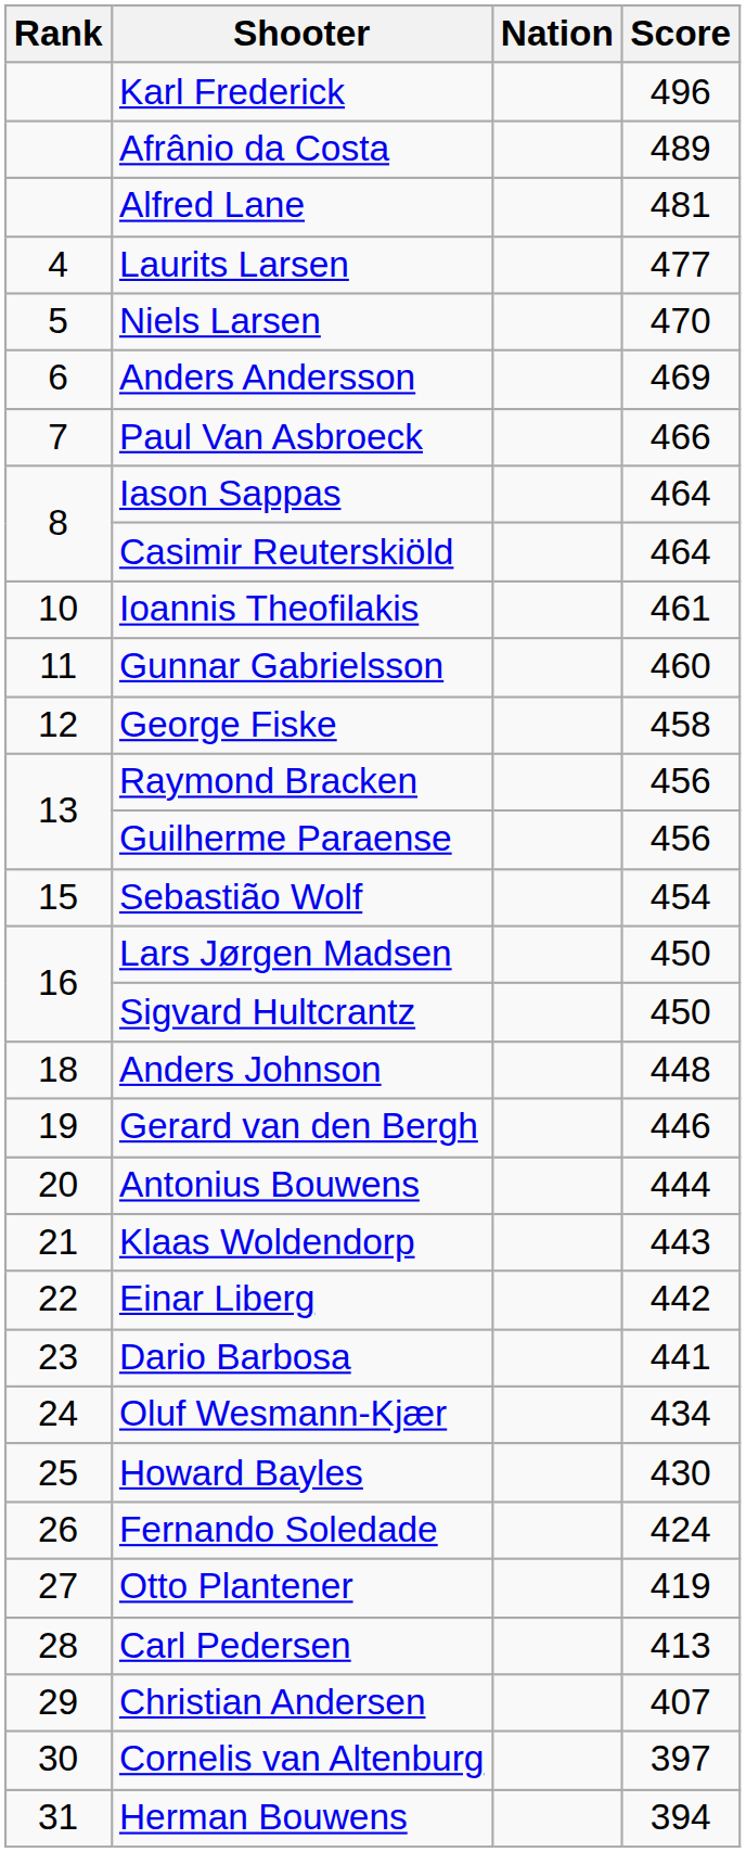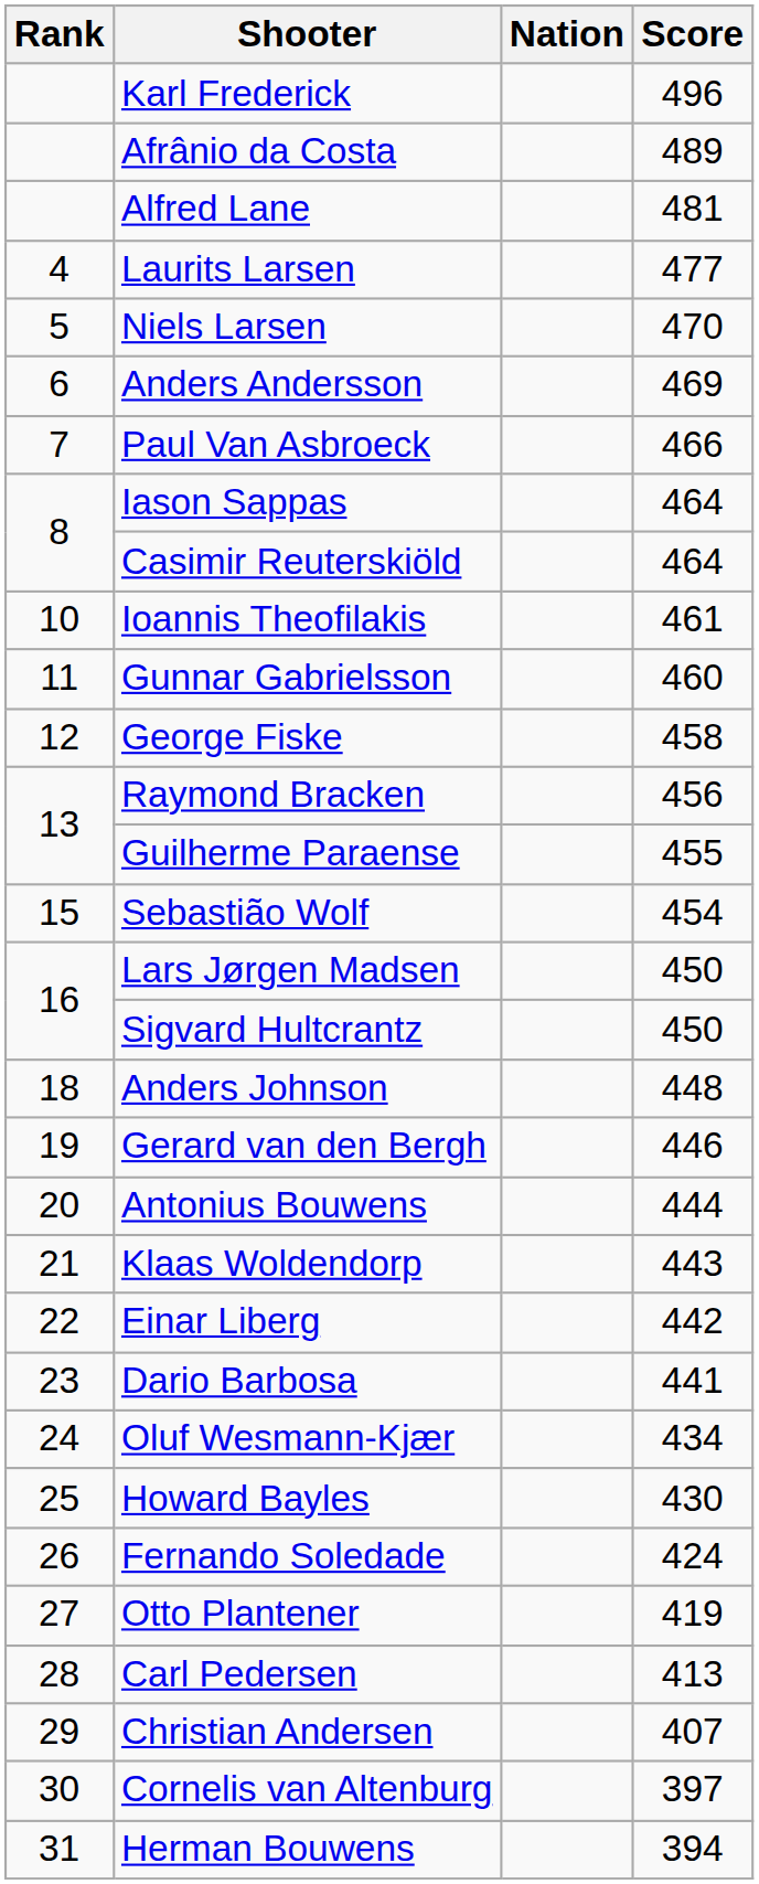Guilherme Paraense | Score: 456 -> 455
